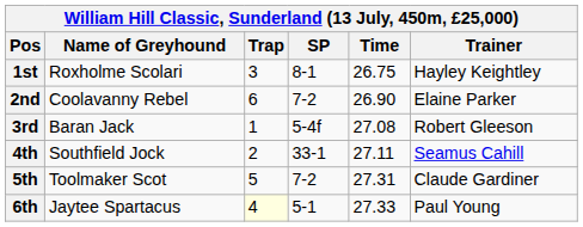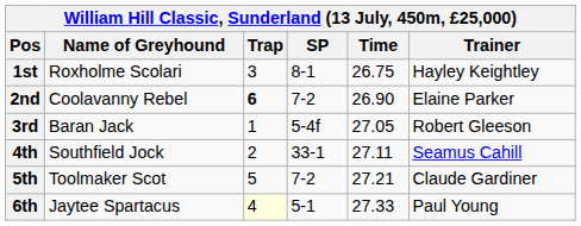2nd | Trap: normal -> bold
3rd | Time: 27.08 -> 27.05
5th | Time: 27.31 -> 27.21
